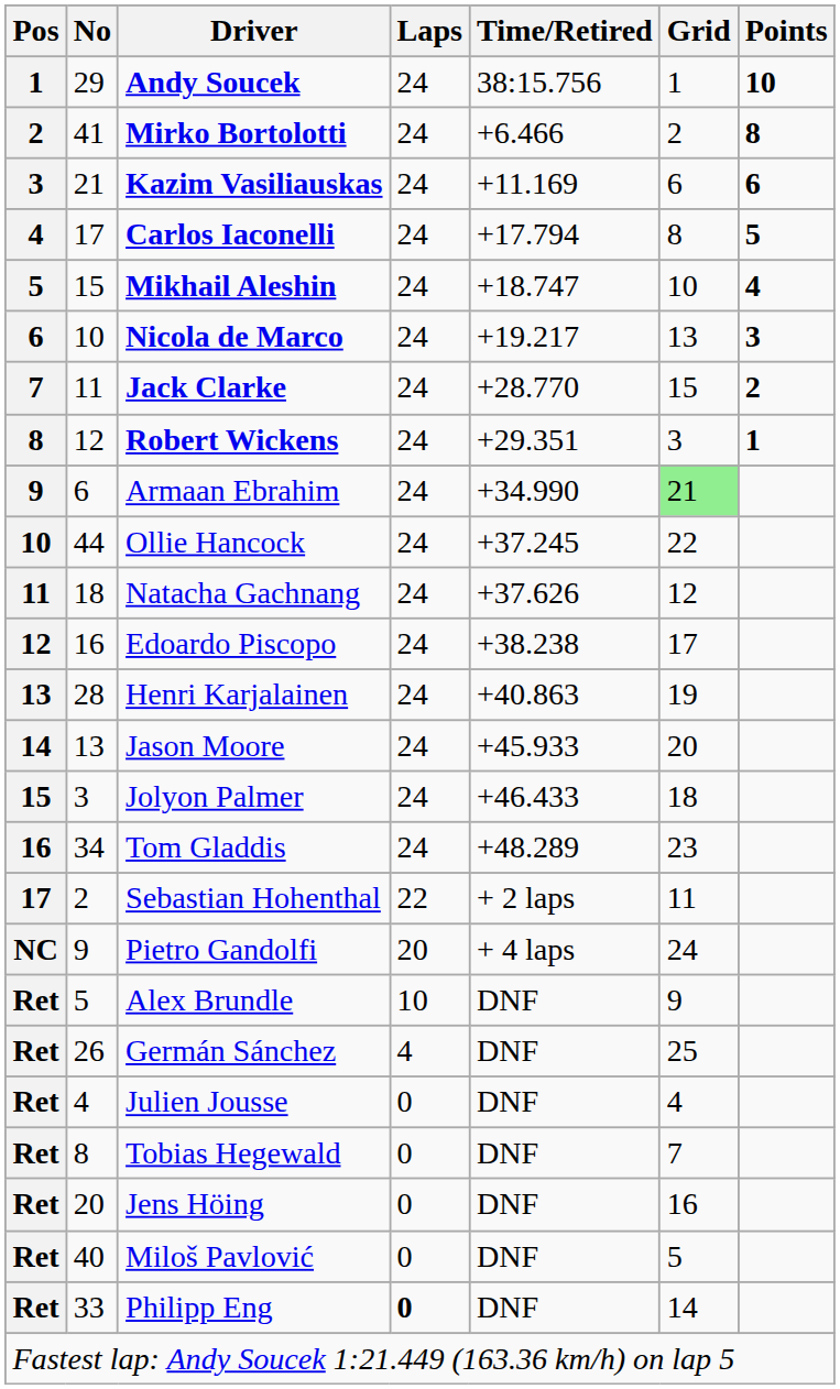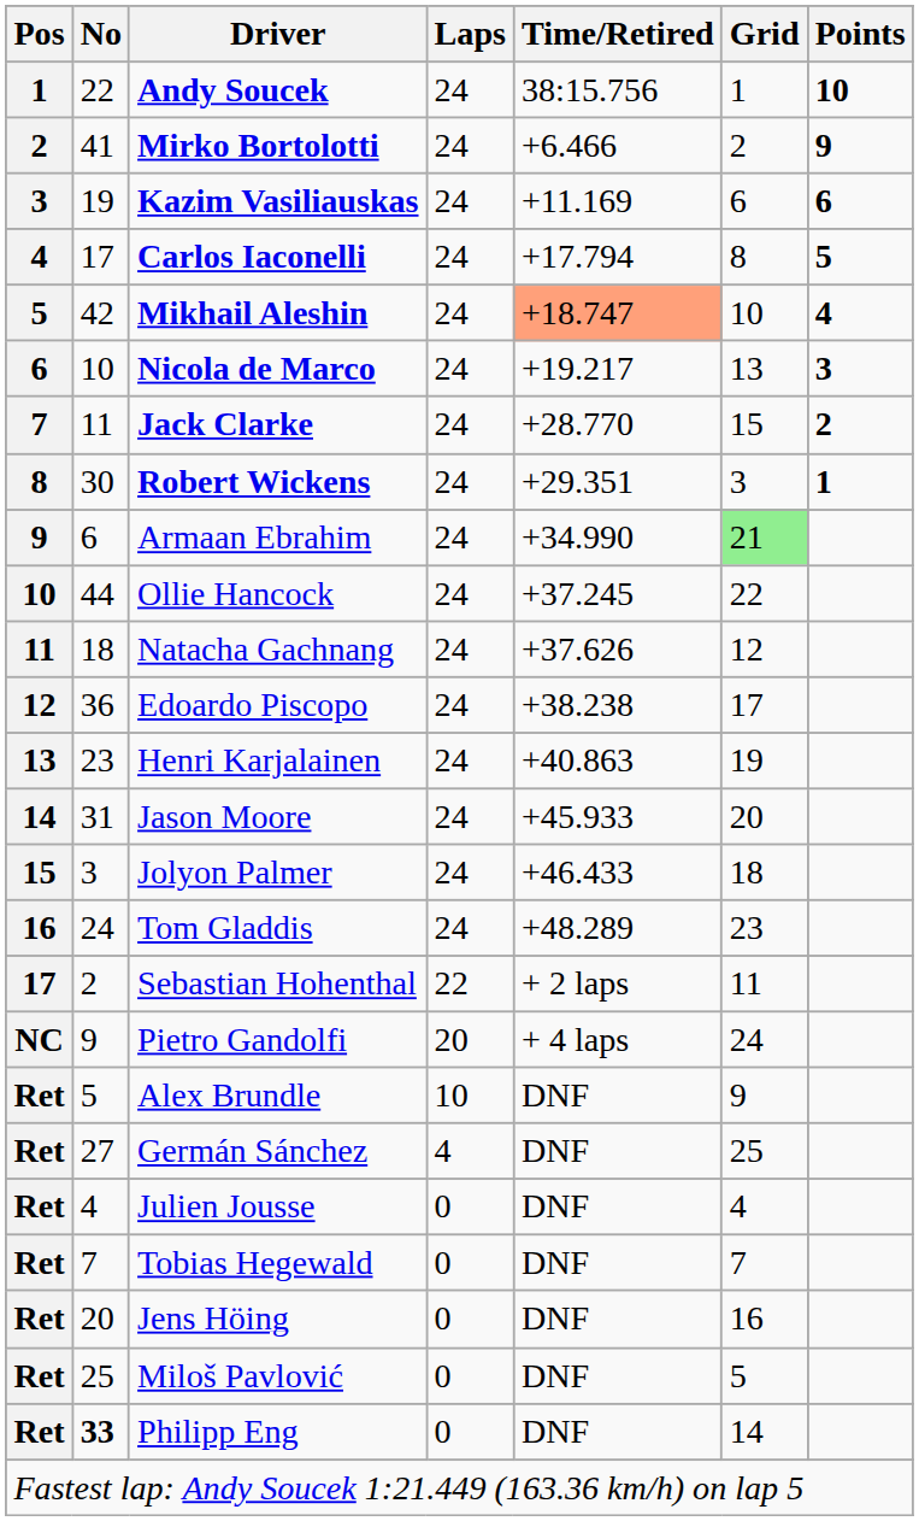Andy Soucek | No: 29 -> 22
Mirko Bortolotti | Points: 8 -> 9
Kazim Vasiliauskas | No: 21 -> 19
Mikhail Aleshin | No: 15 -> 42
Mikhail Aleshin | Time/Retired: no background -> lightsalmon background
Robert Wickens | No: 12 -> 30
Edoardo Piscopo | No: 16 -> 36
Henri Karjalainen | No: 28 -> 23
Jason Moore | No: 13 -> 31
Tom Gladdis | No: 34 -> 24
Germán Sánchez | No: 26 -> 27
Tobias Hegewald | No: 8 -> 7
Miloš Pavlović | No: 40 -> 25
Philipp Eng | No: normal -> bold
Philipp Eng | Laps: bold -> normal
